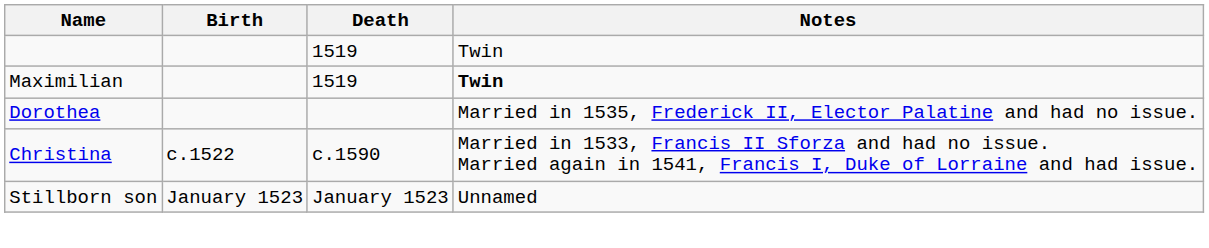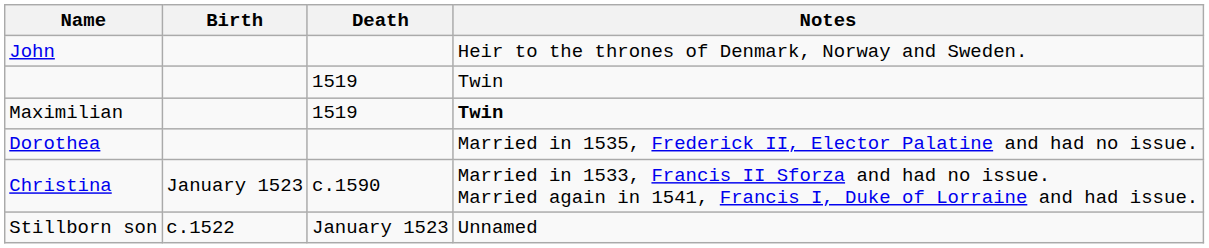+ row: John | Heir to the thrones of Denmark, Norway and Sweden.
Christina | Birth: c.1522 -> January 1523
Stillborn son | Birth: January 1523 -> c.1522
